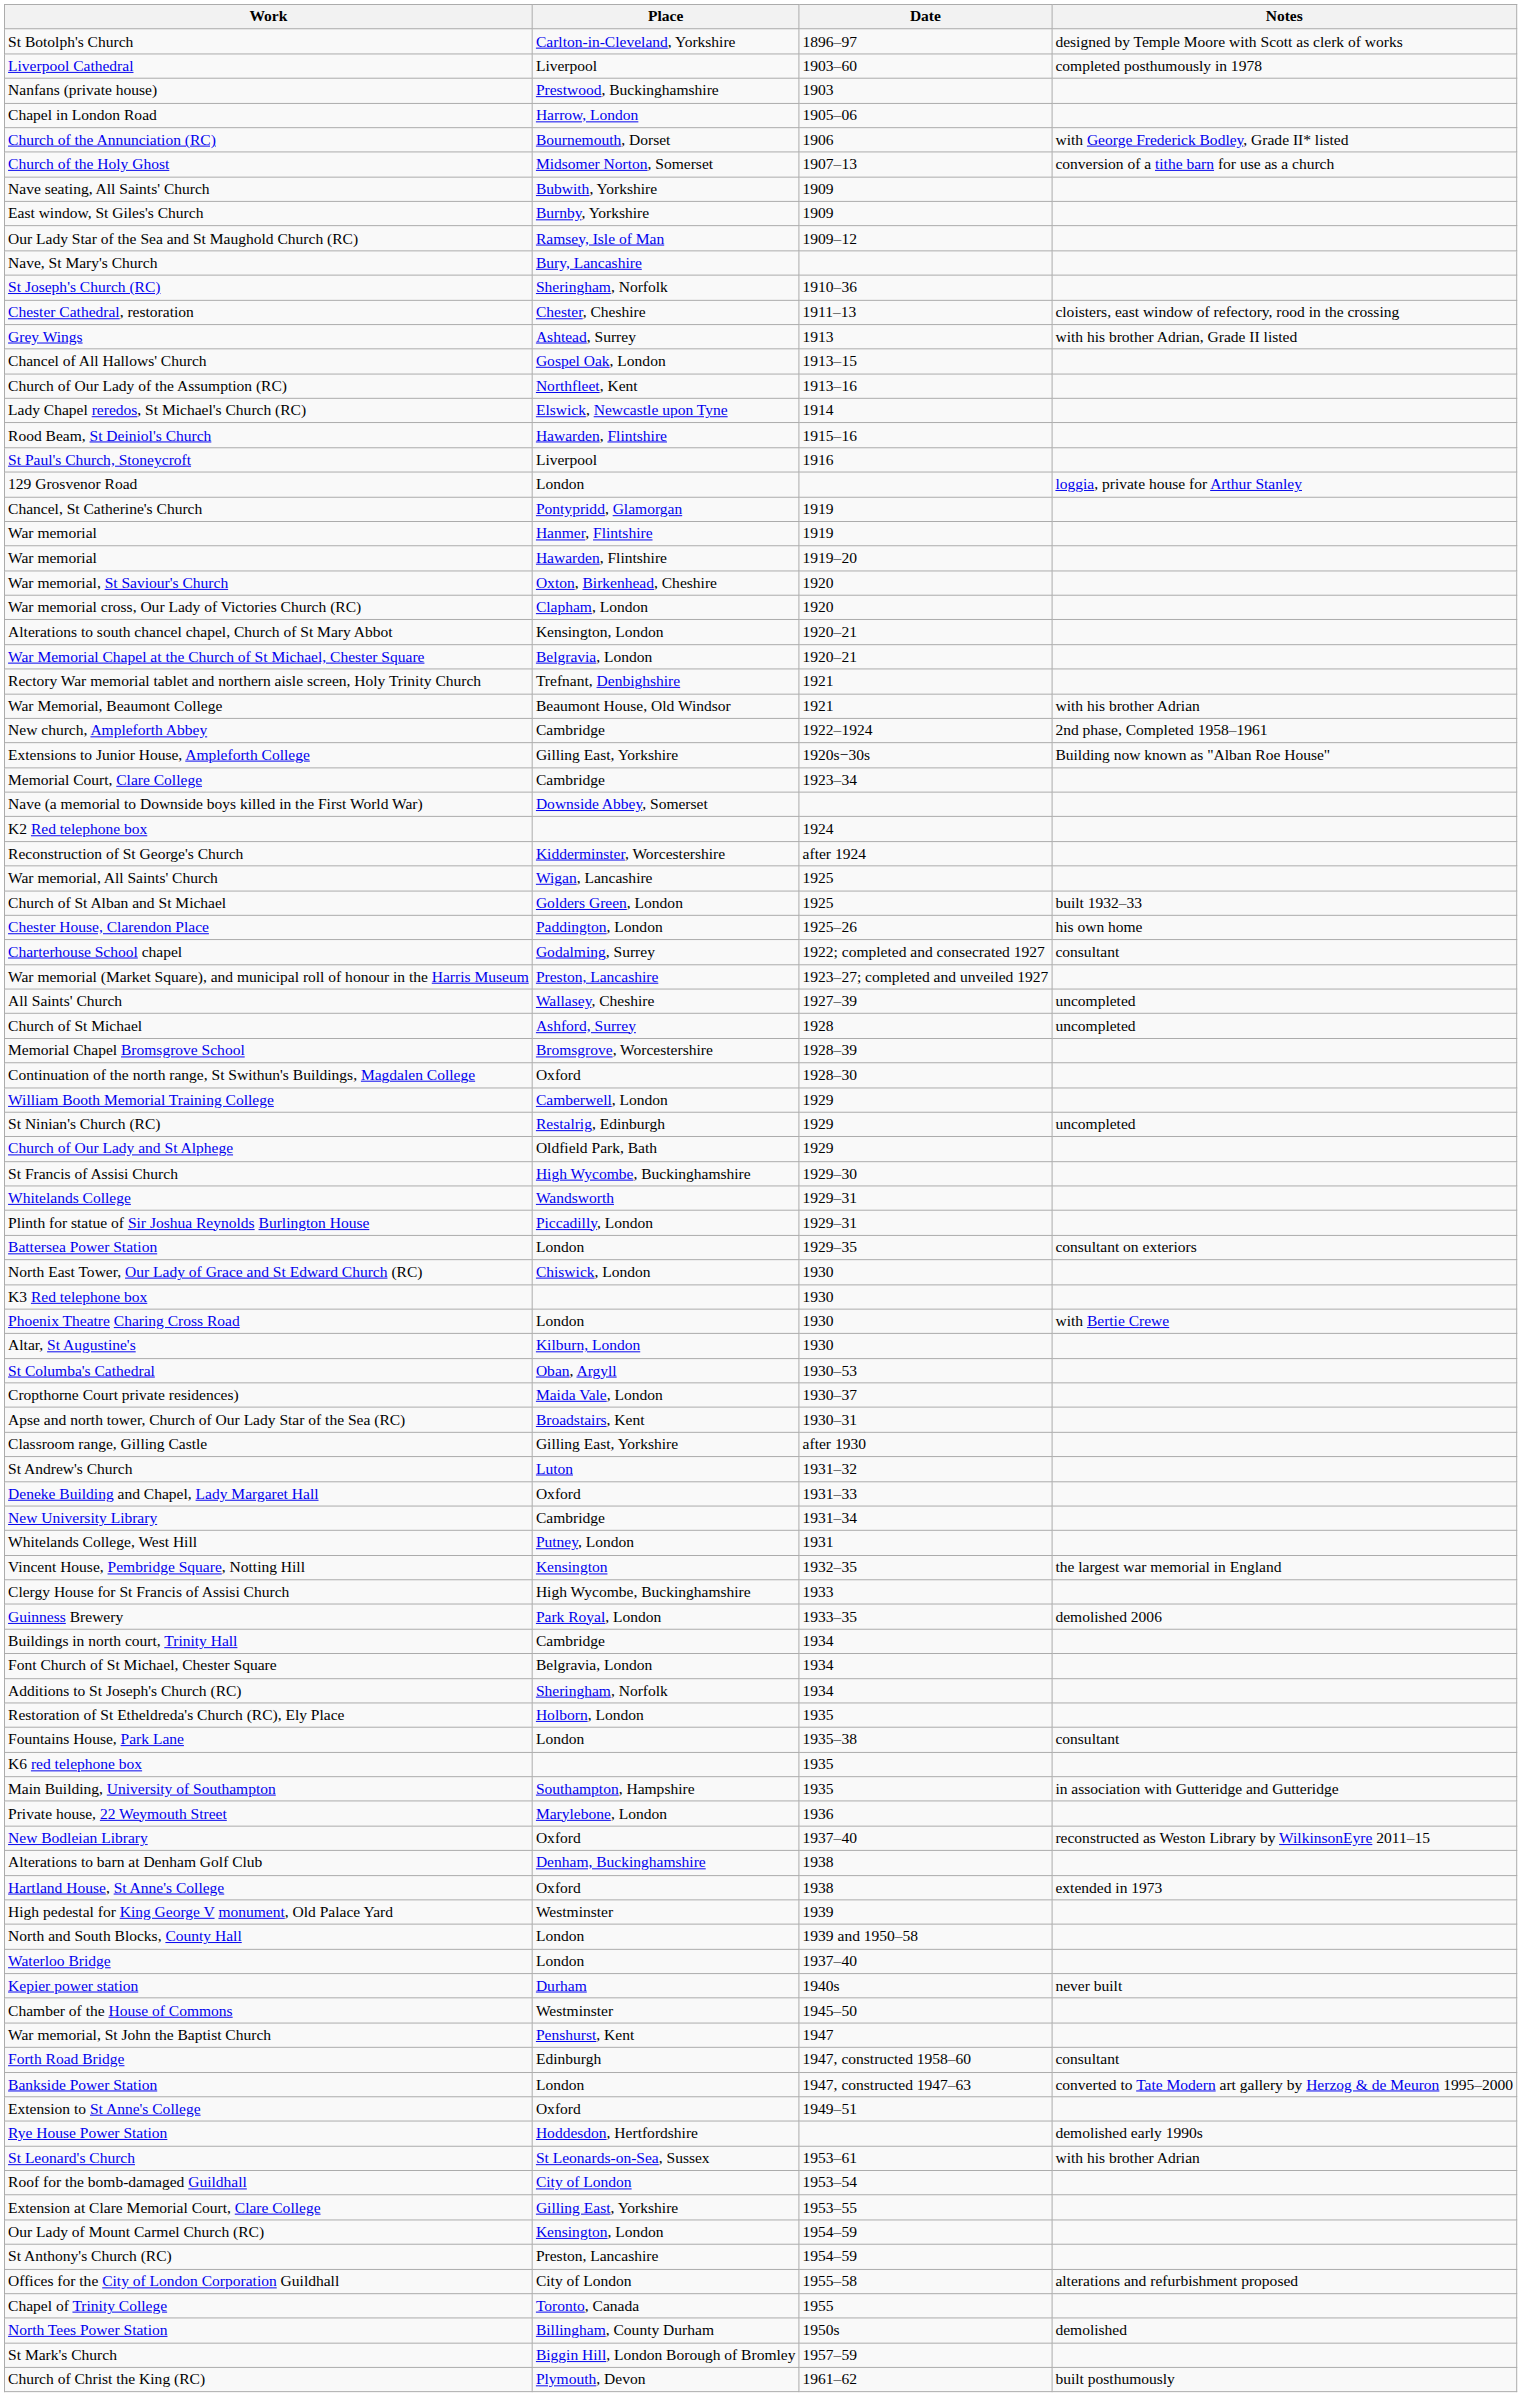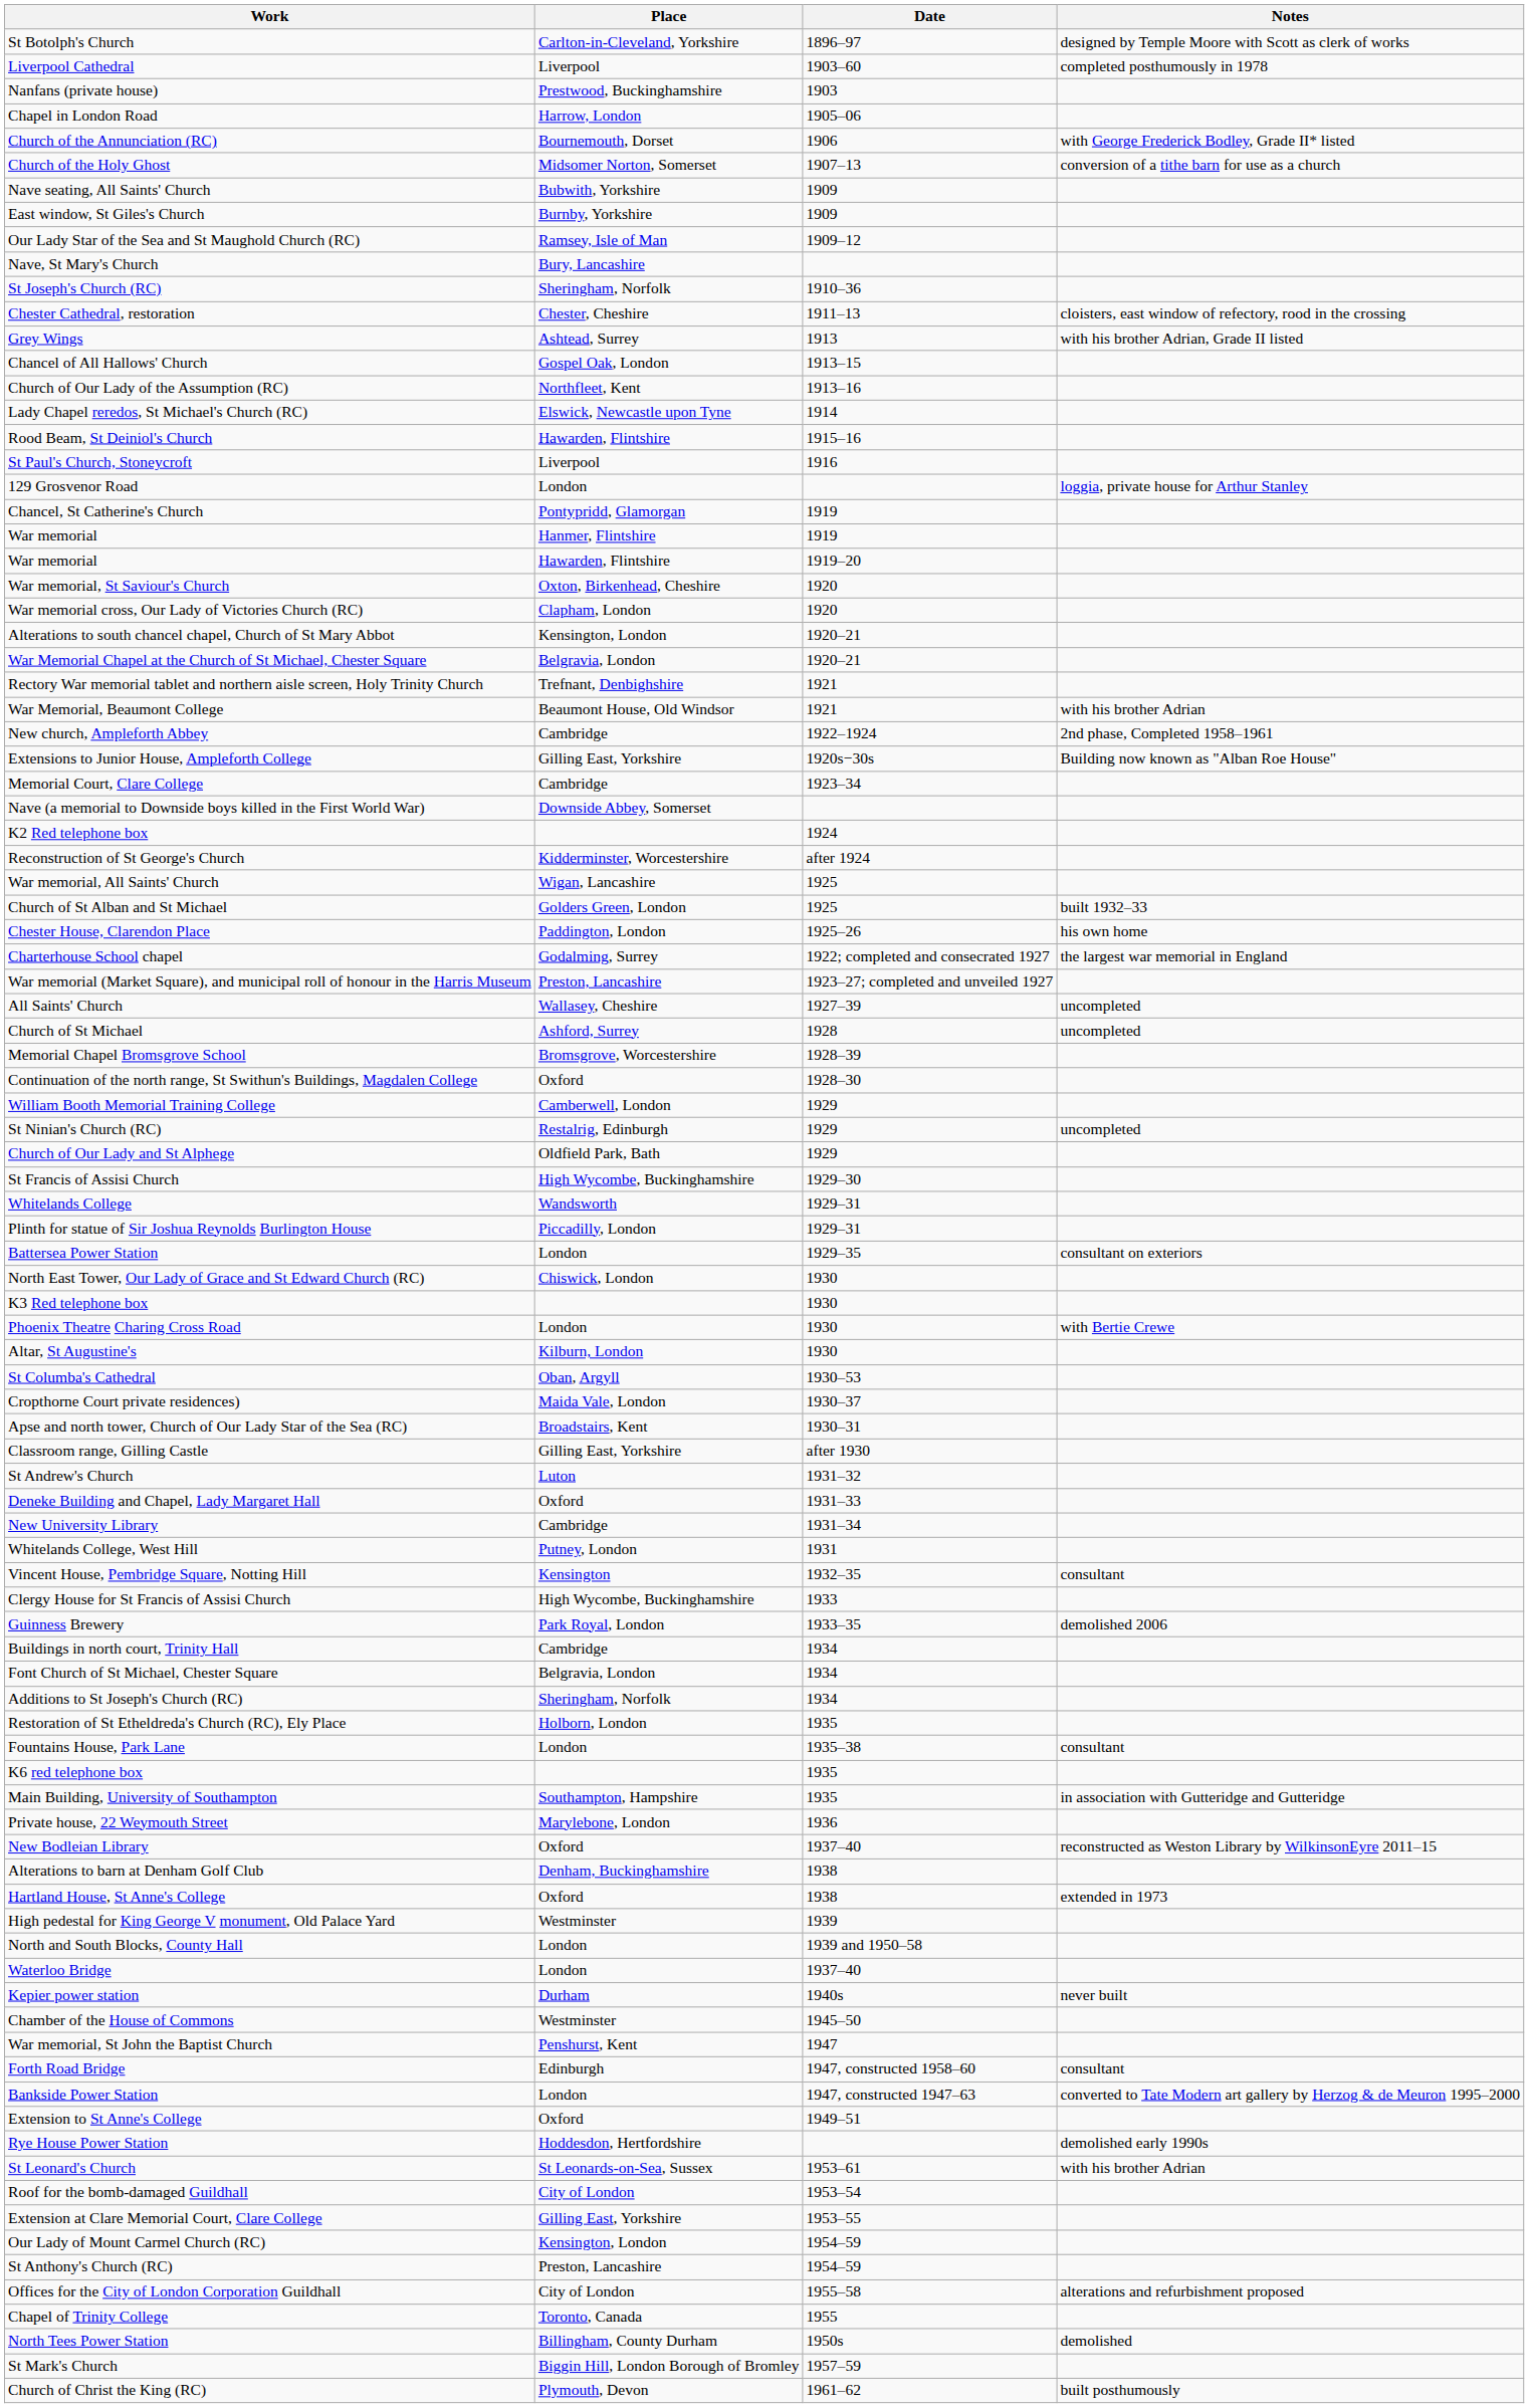Charterhouse School chapel | Notes: consultant -> the largest war memorial in England
Vincent House, Pembridge Square, Notting Hill | Notes: the largest war memorial in England -> consultant
